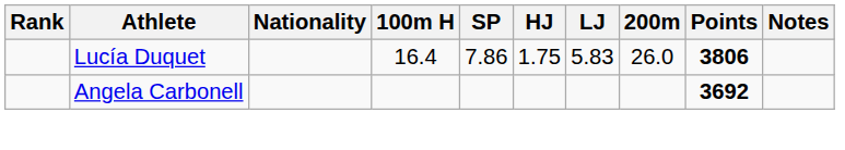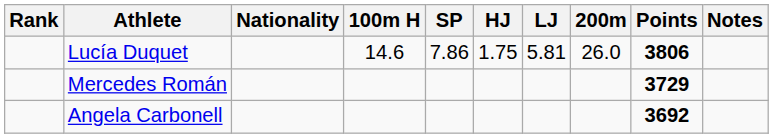Lucía Duquet | 100m H: 16.4 -> 14.6
Lucía Duquet | LJ: 5.83 -> 5.81
+ row: Mercedes Román | 3729
